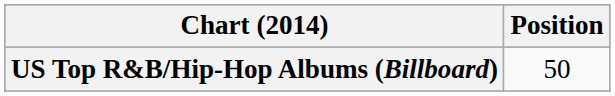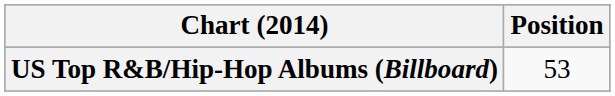US Top R&B/Hip-Hop Albums (Billboard) | Position: 50 -> 53
